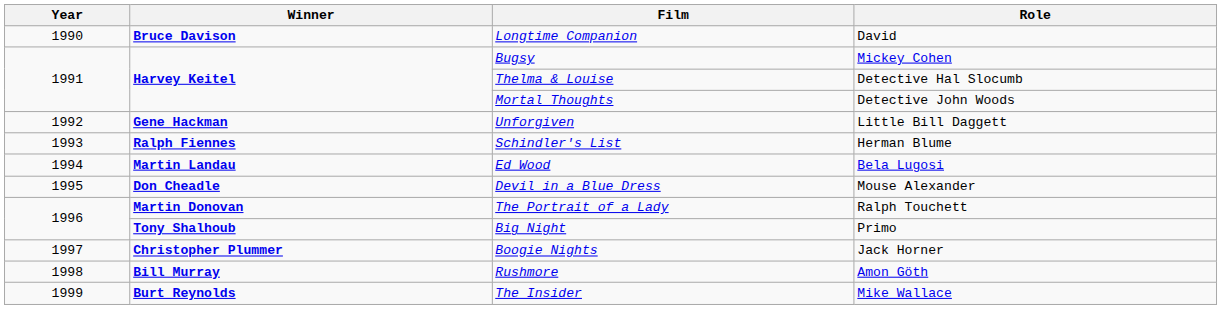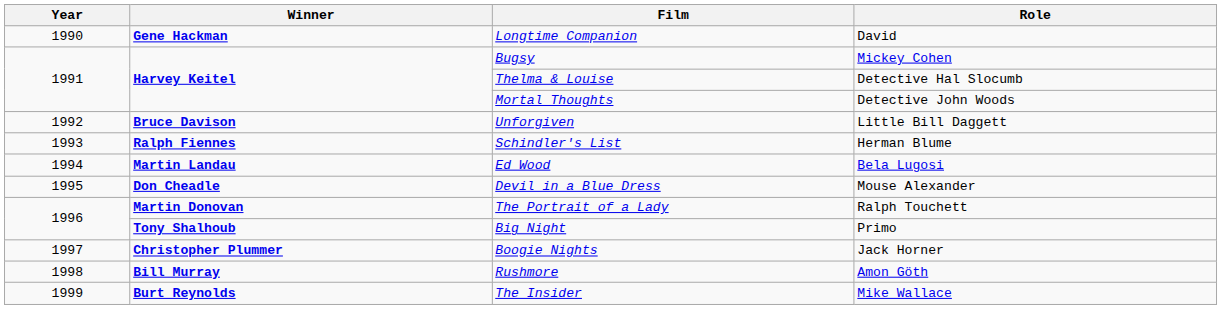Longtime Companion | Winner: Bruce Davison -> Gene Hackman
Unforgiven | Winner: Gene Hackman -> Bruce Davison
